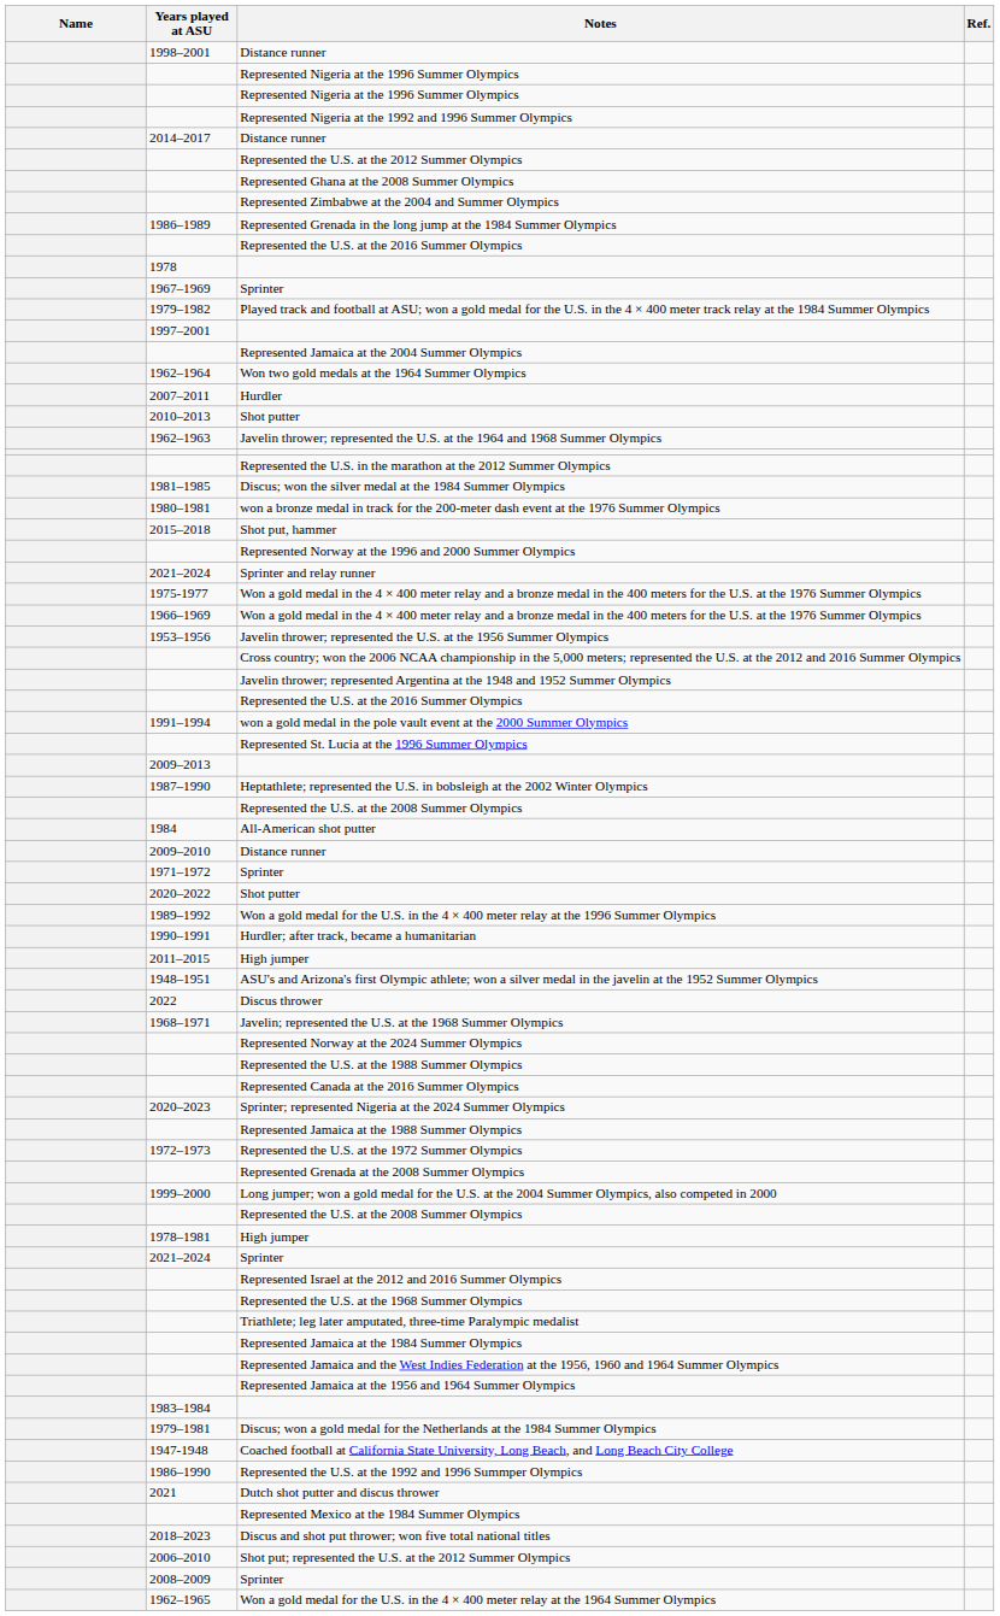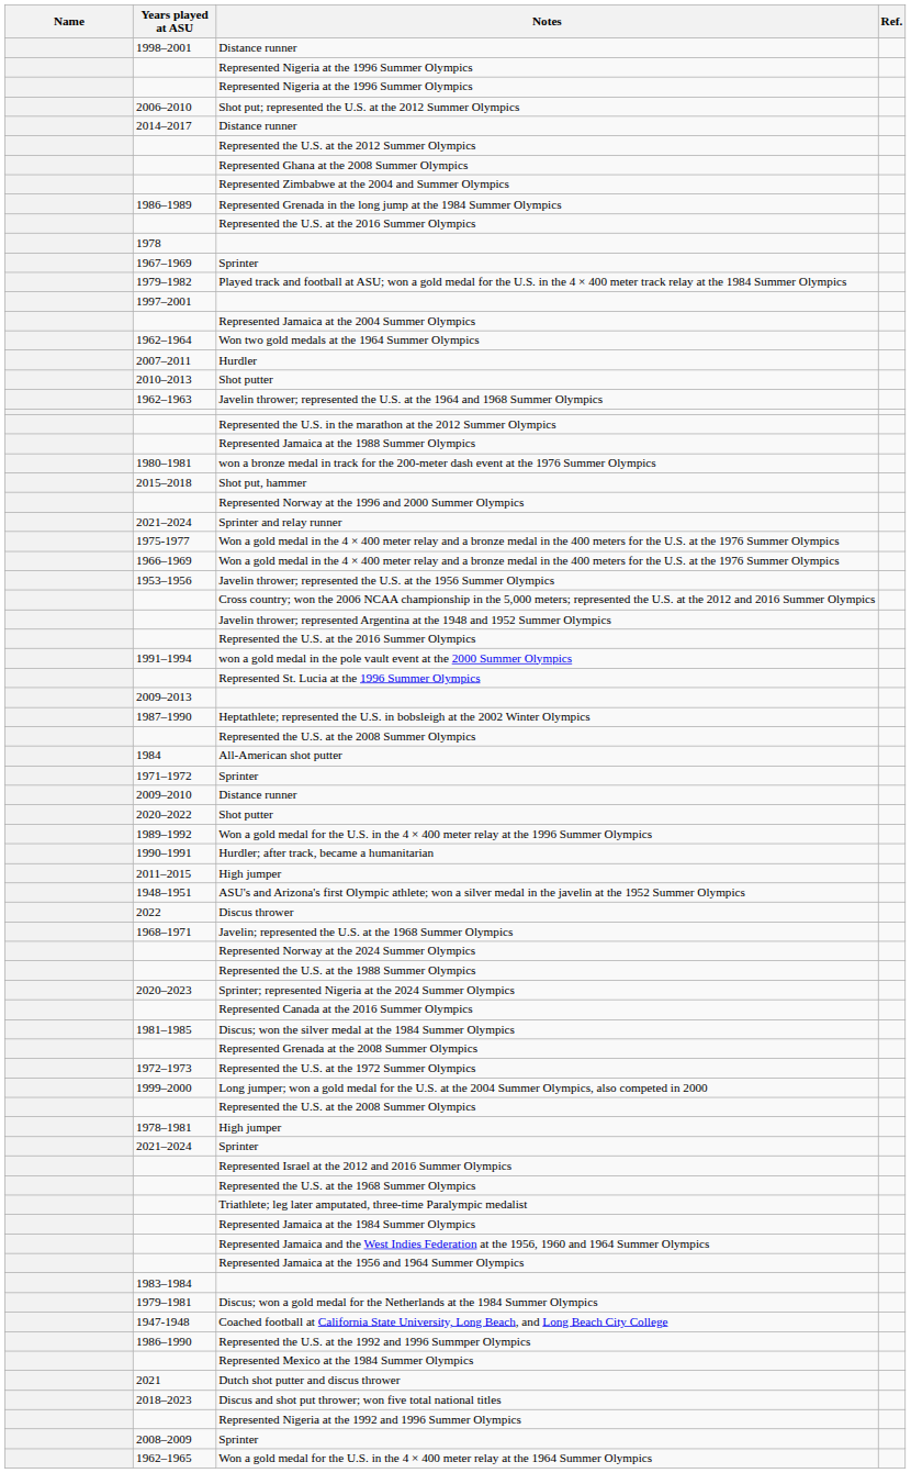rows swapped: Represented Nigeria at the 1992 and 1996 Summer Olympics <-> Shot put; represented the U.S. at the 2012 Summer Olympics
rows swapped: Discus; won the silver medal at the 1984 Summer Olympics <-> Represented Jamaica at the 1988 Summer Olympics
rows swapped: 2009–2010 / Distance runner <-> 1971–1972 / Sprinter
rows swapped: Represented Canada at the 2016 Summer Olympics <-> Sprinter; represented Nigeria at the 2024 Summer Olympics
rows swapped: Represented the U.S. at the 1972 Summer Olympics <-> Represented Grenada at the 2008 Summer Olympics
rows swapped: Represented Mexico at the 1984 Summer Olympics <-> Dutch shot putter and discus thrower
